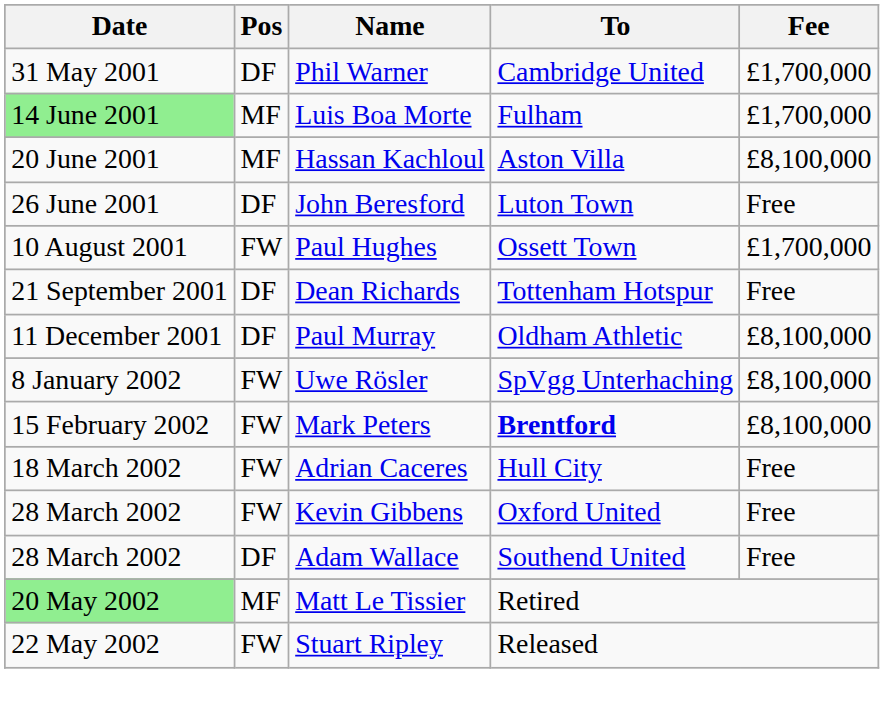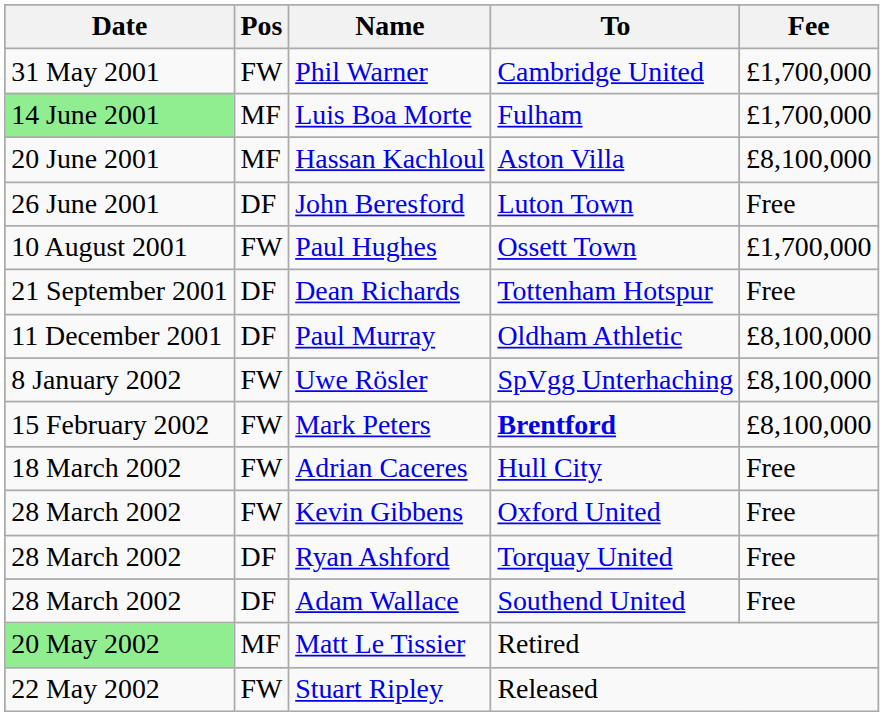Phil Warner | Pos: DF -> FW
+ row: 28 March 2002 | DF | Ryan Ashford | Torquay United | Free
